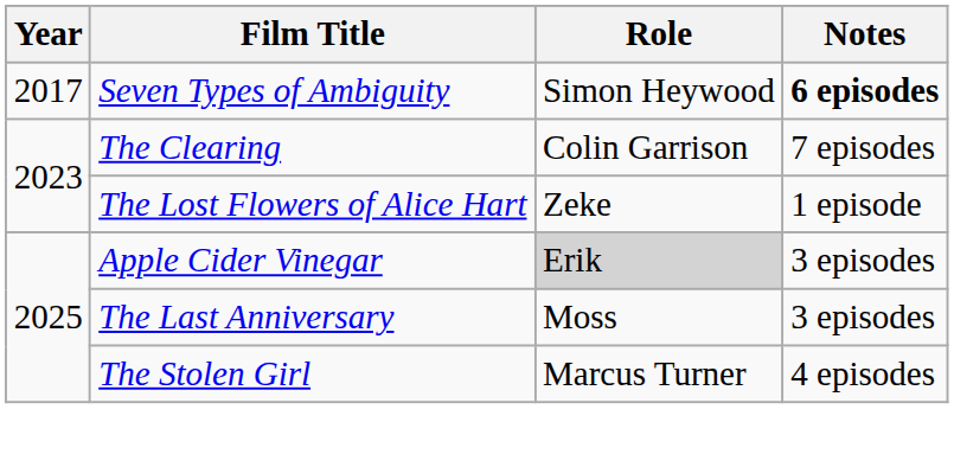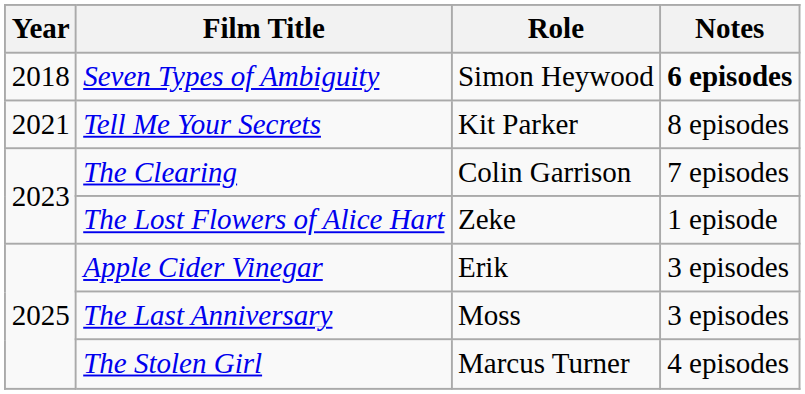Seven Types of Ambiguity | Year: 2017 -> 2018
+ row: 2021 | Tell Me Your Secrets | Kit Parker | 8 episodes
Apple Cider Vinegar | Role: lightgrey background -> no background
